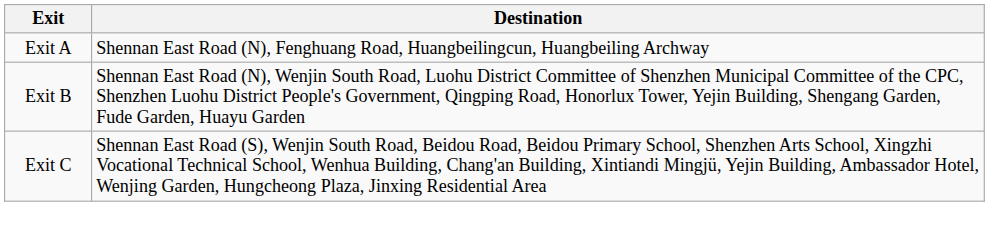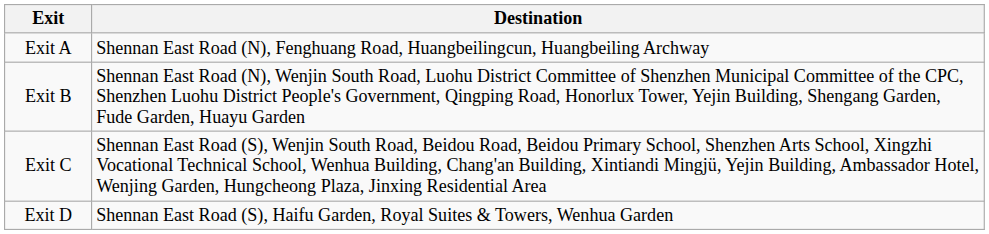+ row: Exit D | Shennan East Road (S), Haifu Garden, Royal Suites & Towers, Wenhua Garden
